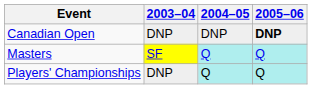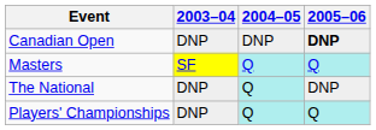+ row: The National | DNP | Q | DNP
